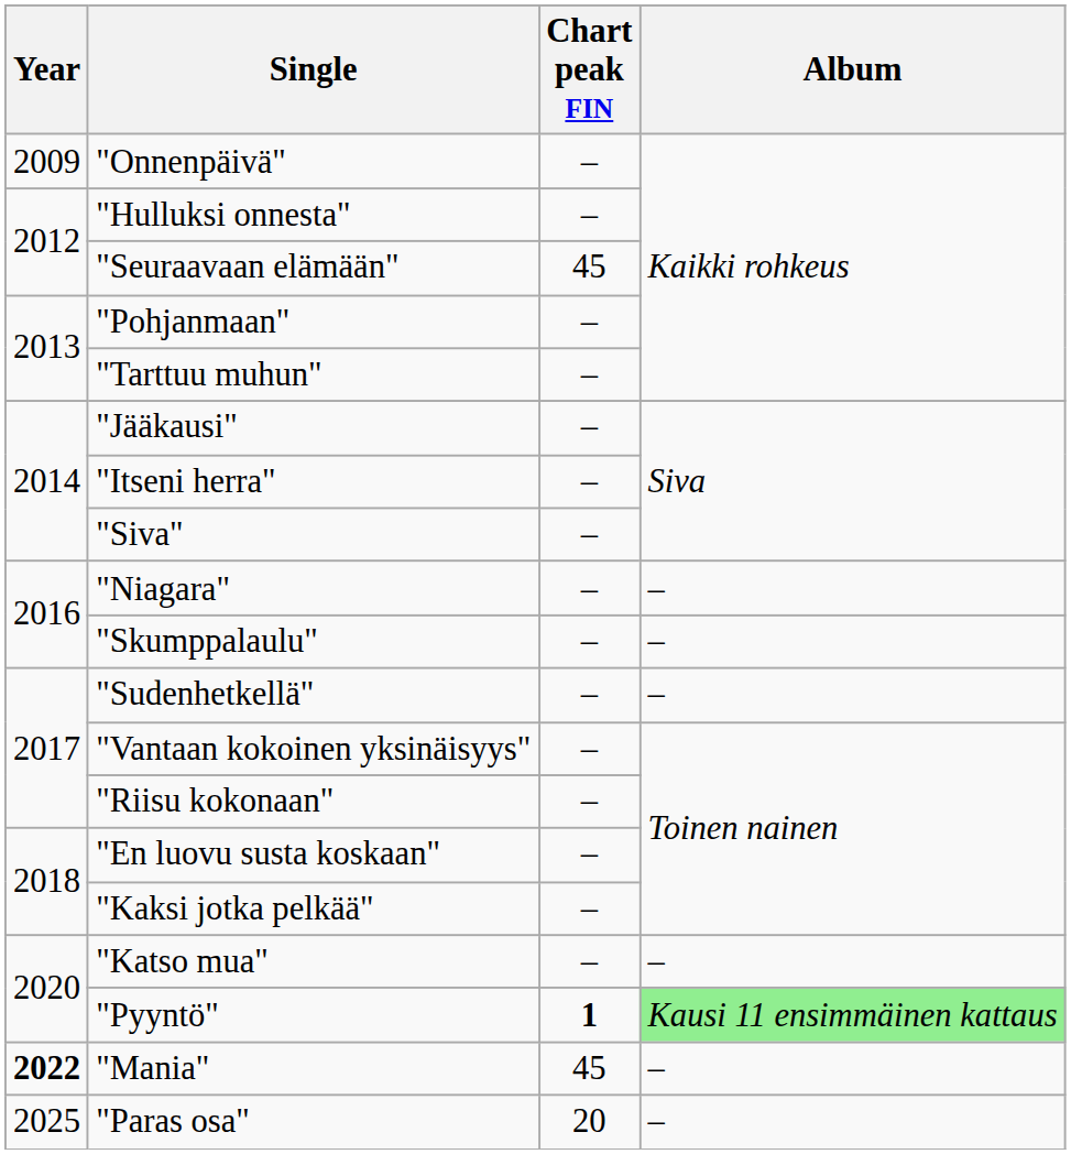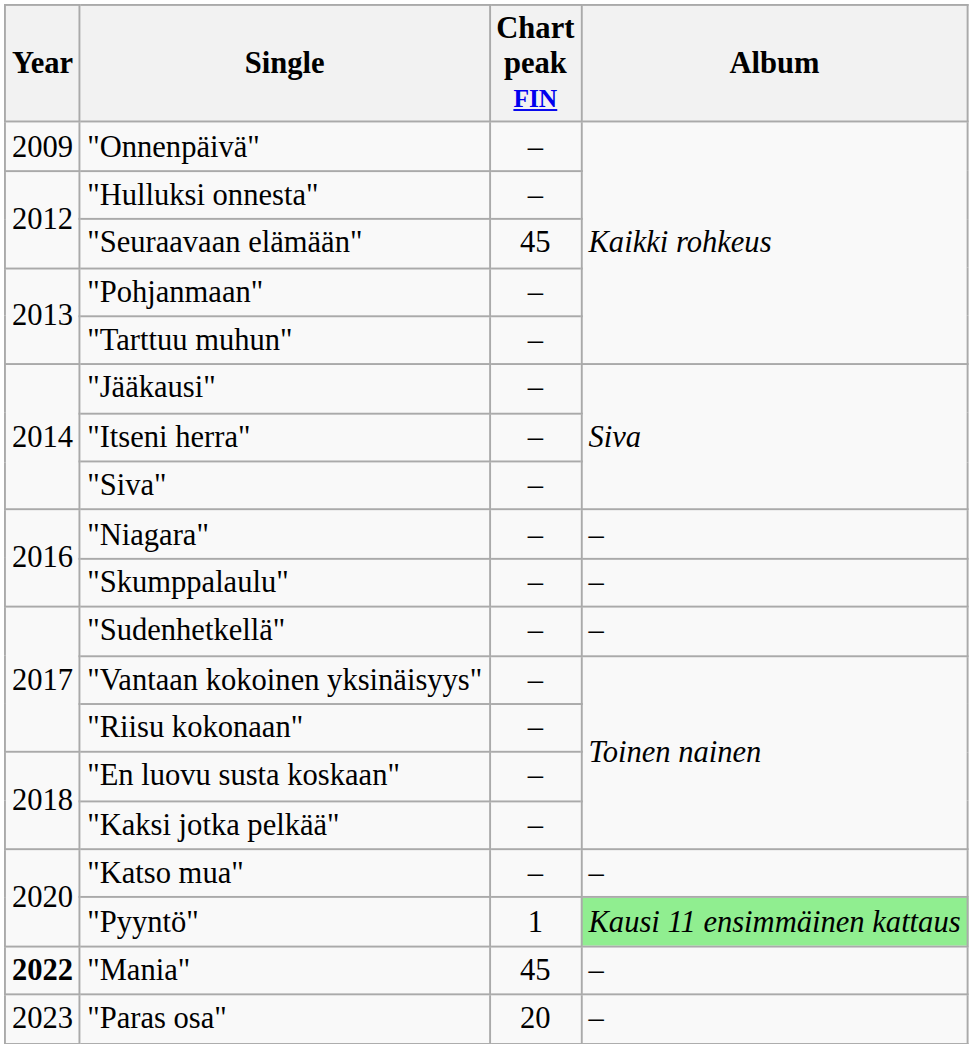"Pyyntö" | Chart peak FIN: bold -> normal
"Paras osa" | Year: 2025 -> 2023
